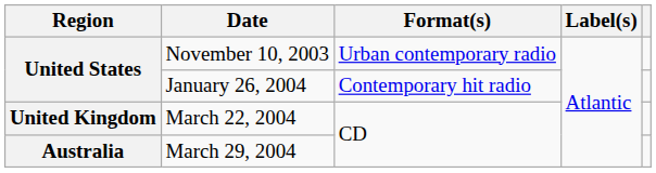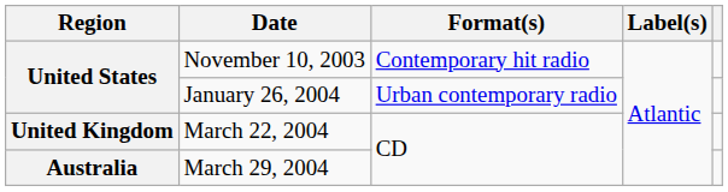November 10, 2003 | Format(s): Urban contemporary radio -> Contemporary hit radio
January 26, 2004 | Format(s): Contemporary hit radio -> Urban contemporary radio
